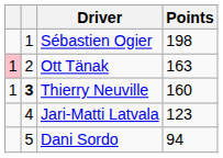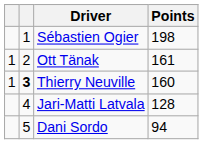Ott Tänak | column 1: pink background -> no background
Ott Tänak | Points: 163 -> 161
Jari-Matti Latvala | Points: 123 -> 128
